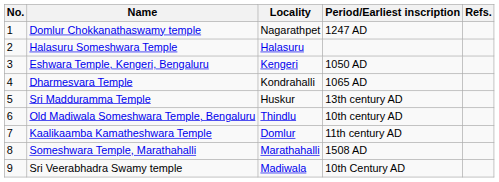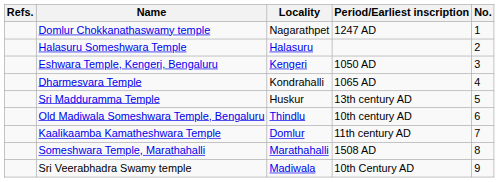columns swapped: No. <-> Refs.
